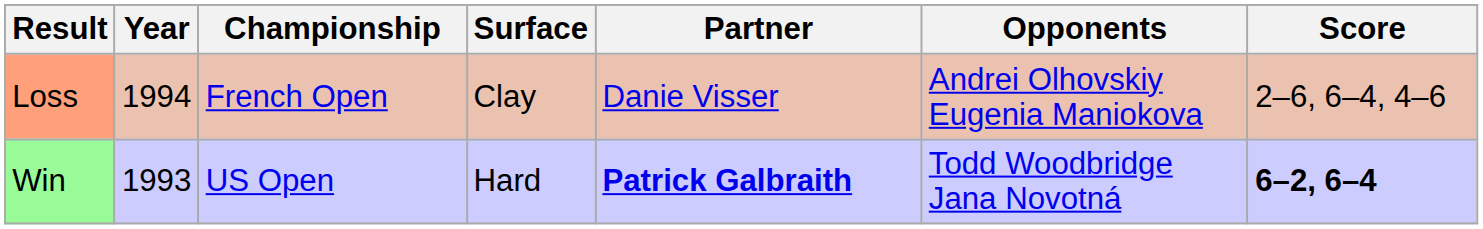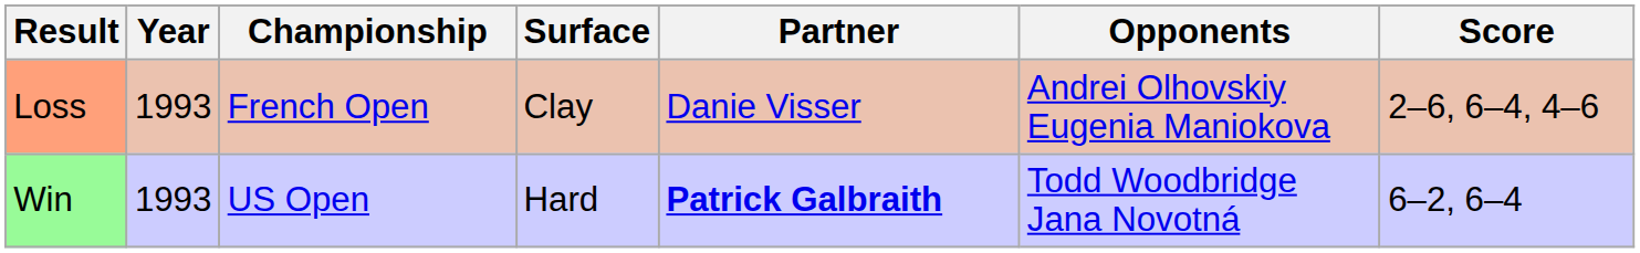Loss | Year: 1994 -> 1993
Win | Score: bold -> normal
